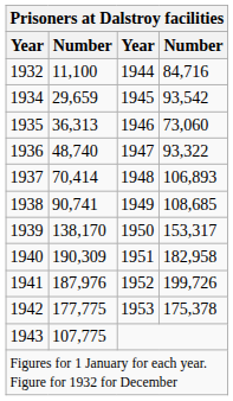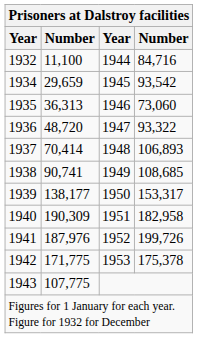1936 | column 2: 48,740 -> 48,720
1939 | column 2: 138,170 -> 138,177
1942 | column 2: 177,775 -> 171,775
